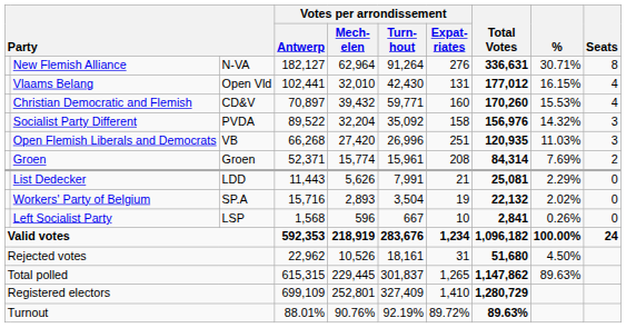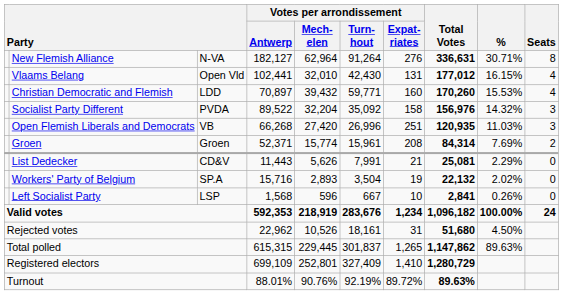Christian Democratic and Flemish | column 3: CD&V -> LDD
List Dedecker | column 3: LDD -> CD&V
